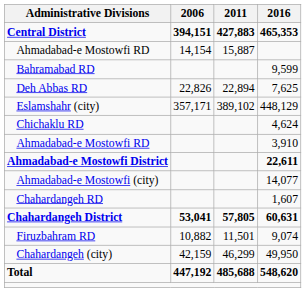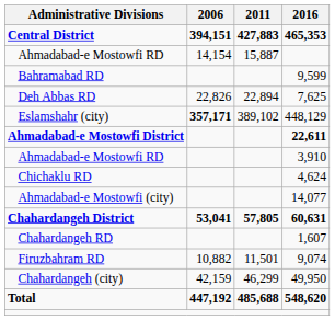Eslamshahr (city) | 2006: normal -> bold
rows swapped: Ahmadabad-e Mostowfi District <-> Chichaklu RD
rows swapped: Chahardangeh District <-> Chahardangeh RD
